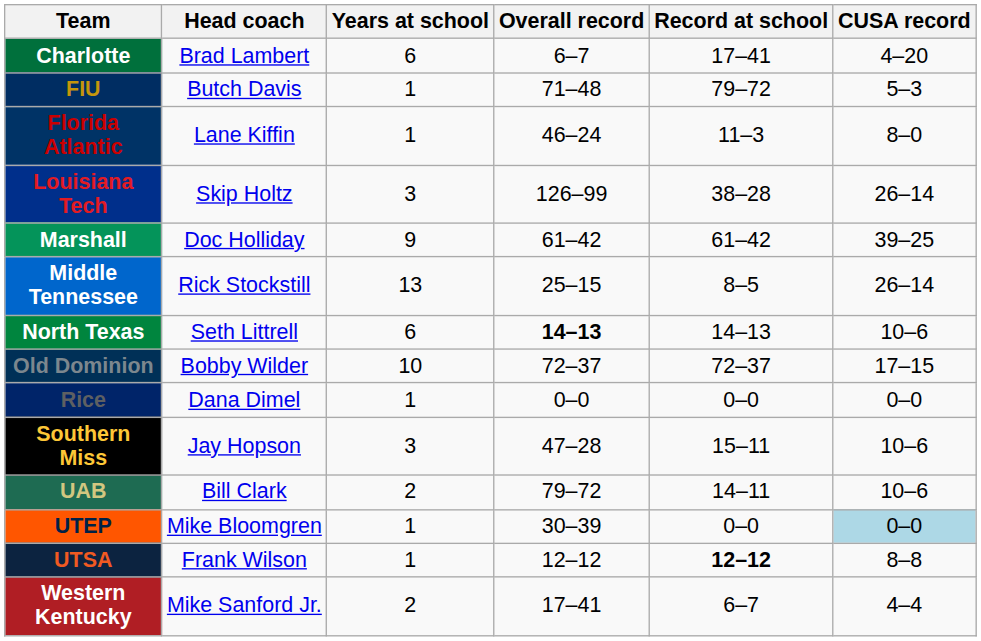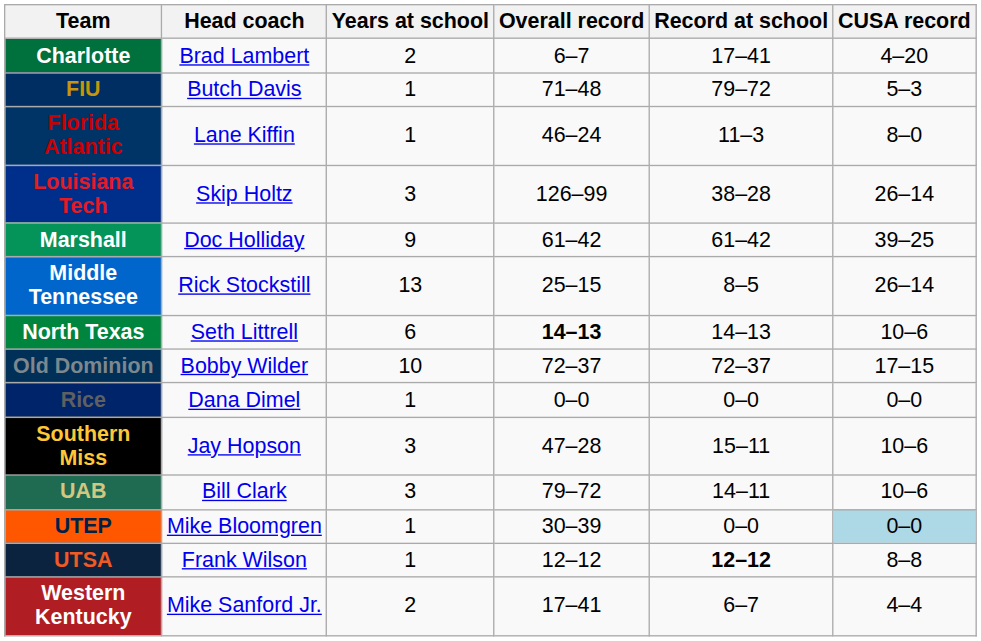Charlotte | Years at school: 6 -> 2
UAB | Years at school: 2 -> 3
